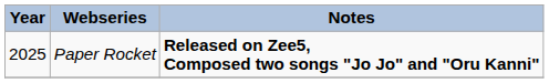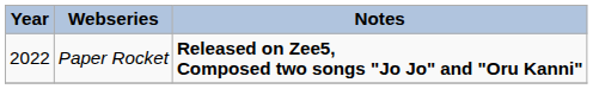Paper Rocket | Year: 2025 -> 2022
